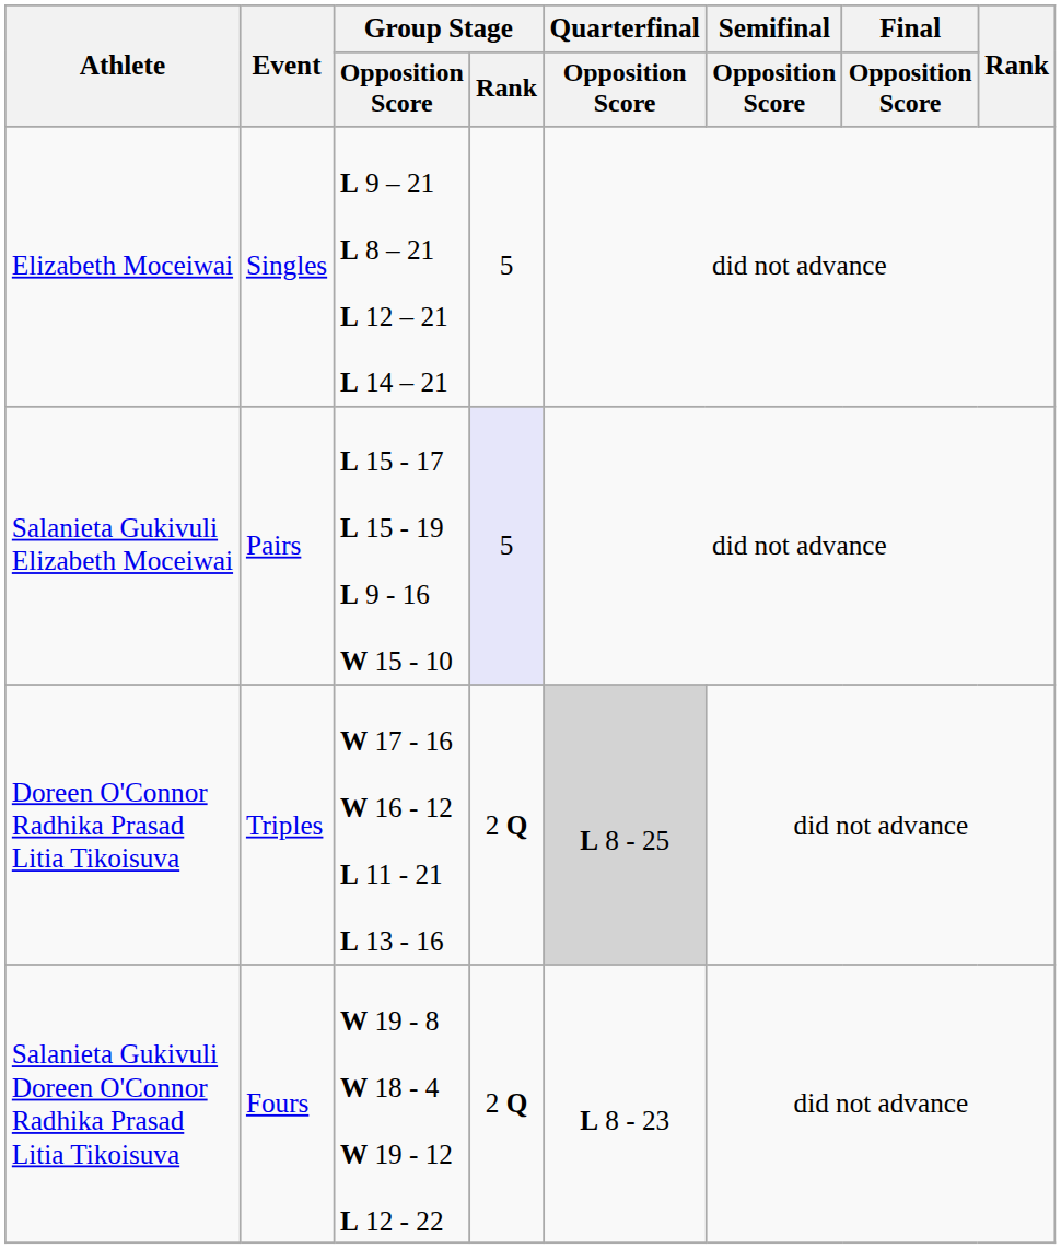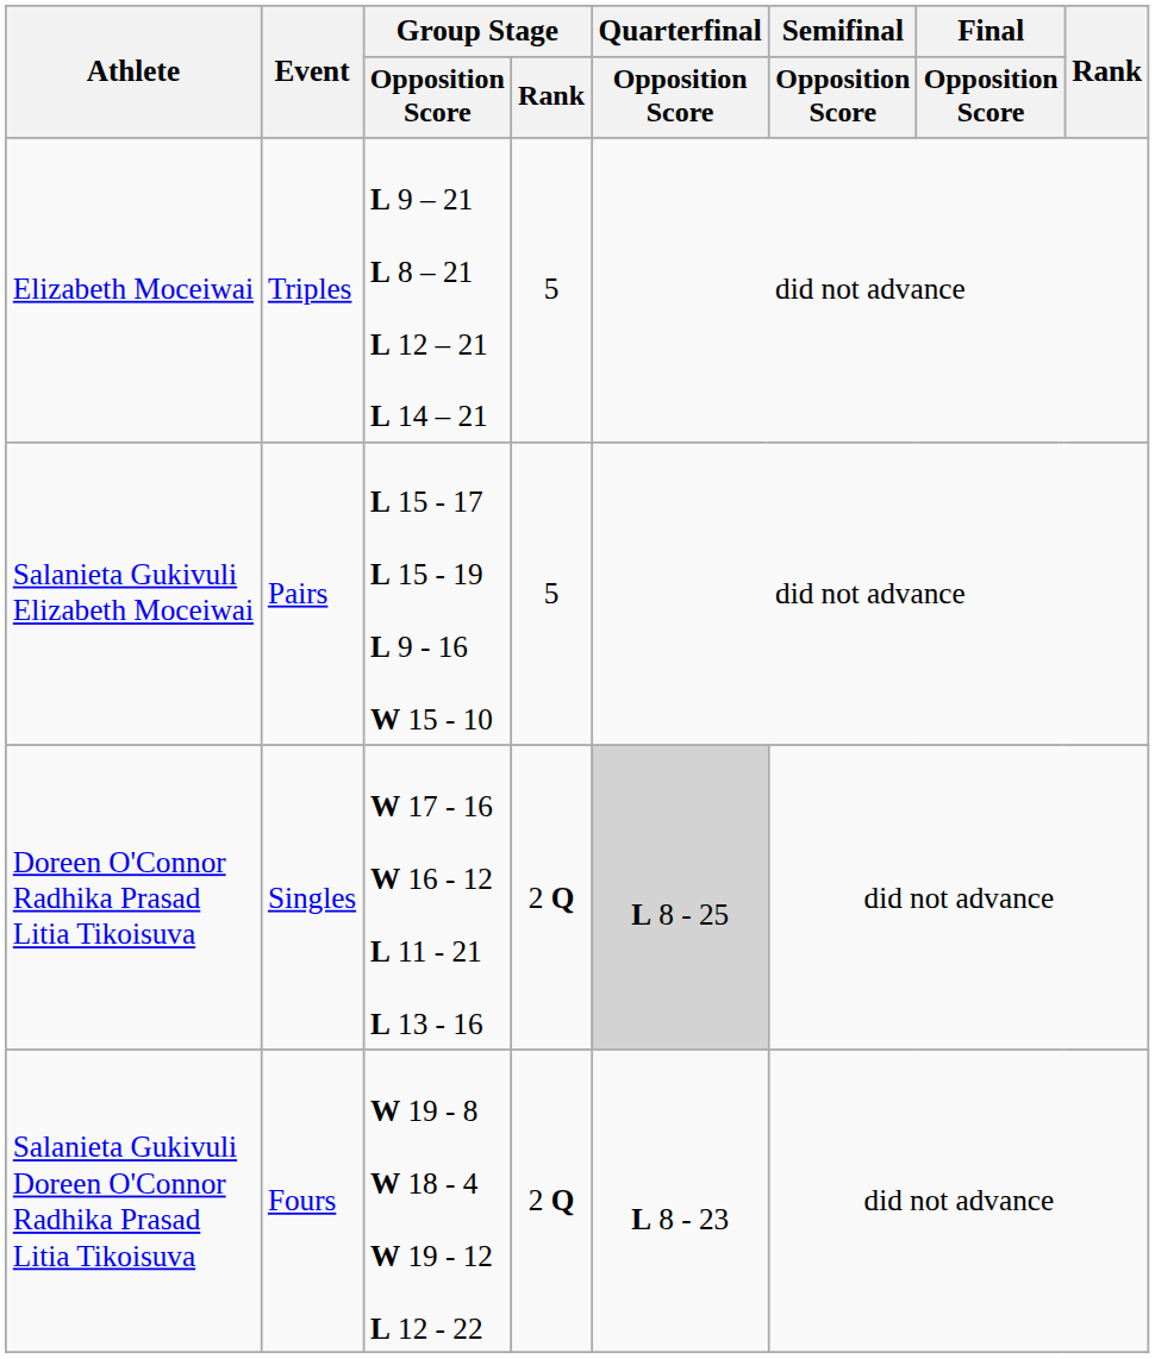Elizabeth Moceiwai | Event: Singles -> Triples
Salanieta Gukivuli Elizabeth Moceiwai | Group Stage / Rank: lavender background -> no background
Doreen O'Connor Radhika Prasad Litia Tikoisuva | Event: Triples -> Singles
